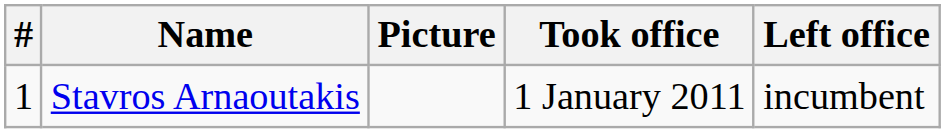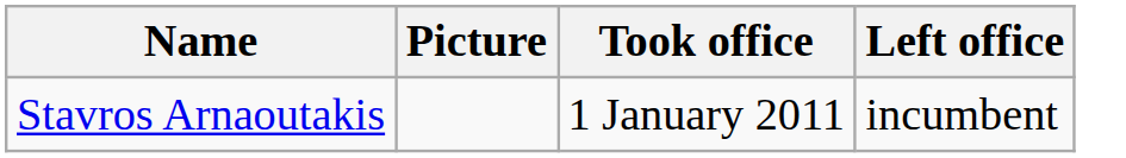- column: # | 1
